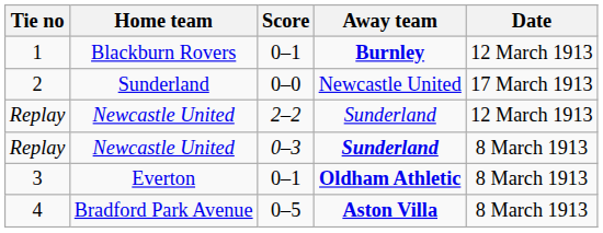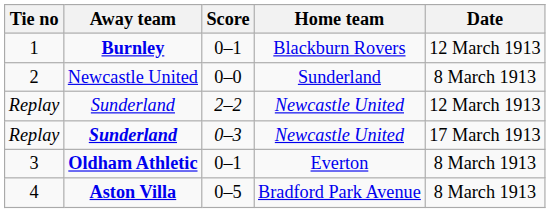columns swapped: Home team <-> Away team
2 | Date: 17 March 1913 -> 8 March 1913
Replay / 0–3 | Date: 8 March 1913 -> 17 March 1913
